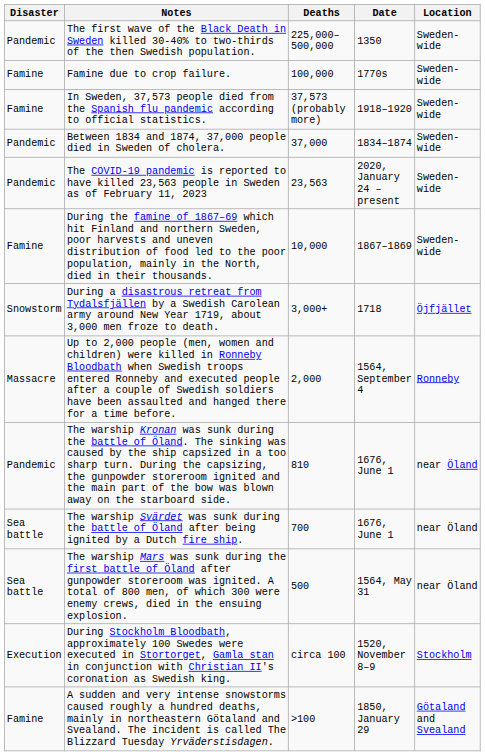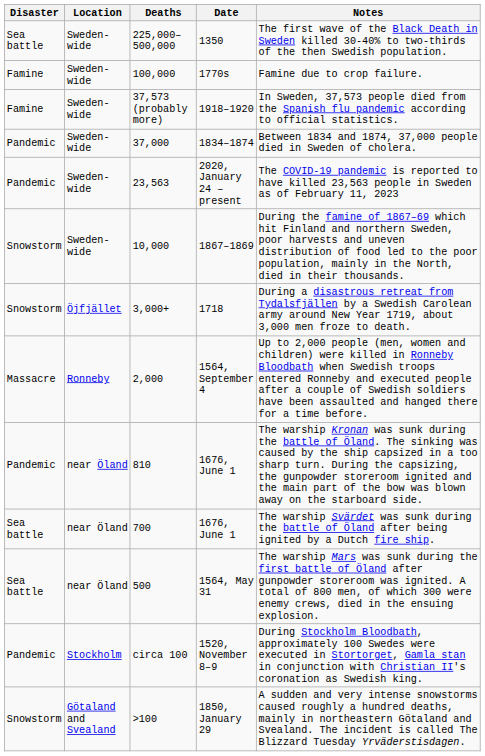columns swapped: Location <-> Notes
1350 | Disaster: Pandemic -> Sea battle
1867–1869 | Disaster: Famine -> Snowstorm
1520, November 8–9 | Disaster: Execution -> Pandemic
1850, January 29 | Disaster: Famine -> Snowstorm
